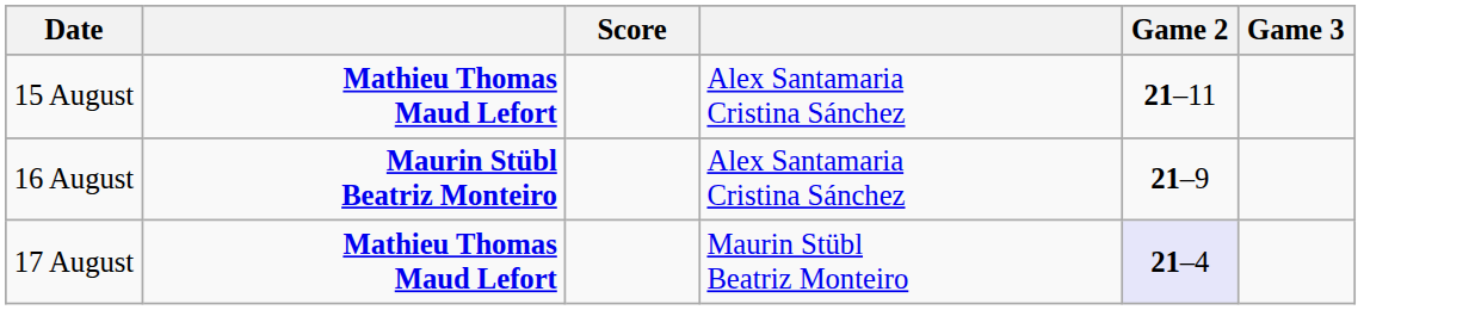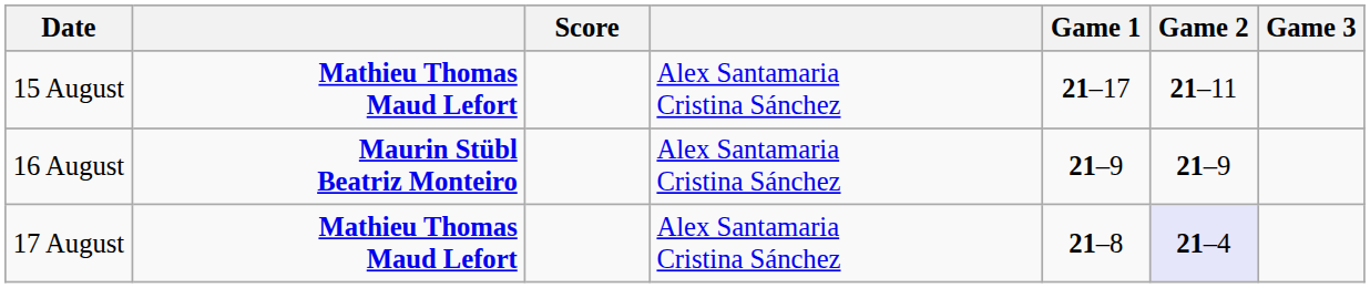+ column: Game 1 | 21–17 | 21–9 | 21–8
17 August | column 4: Maurin Stübl Beatriz Monteiro -> Alex Santamaria Cristina Sánchez
